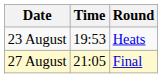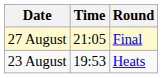rows swapped: 23 August <-> 27 August
